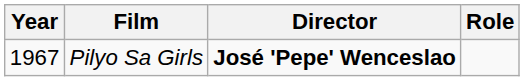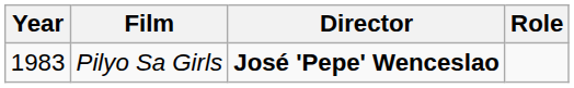Pilyo Sa Girls | Year: 1967 -> 1983
